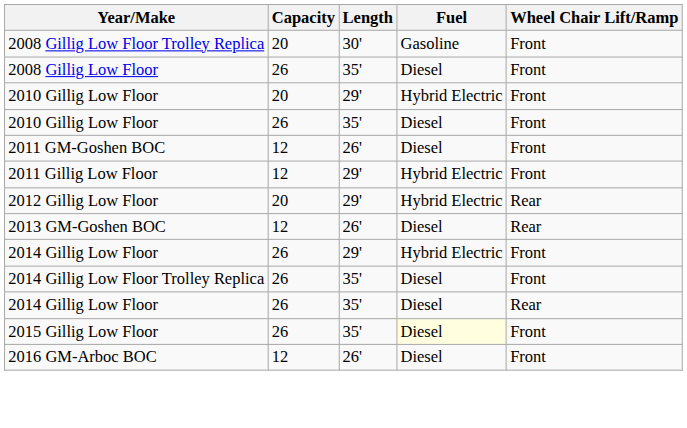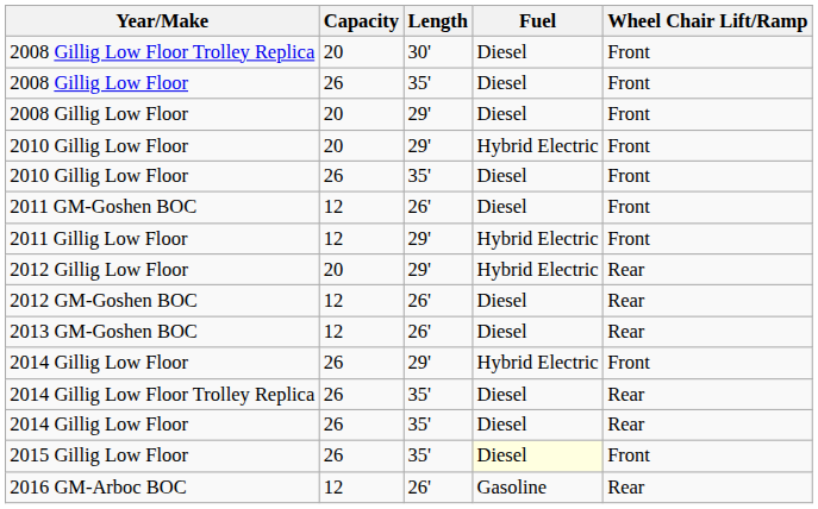2008 Gillig Low Floor Trolley Replica | Fuel: Gasoline -> Diesel
+ row: 2008 Gillig Low Floor | 20 | 29' | Diesel | Front
+ row: 2012 GM-Goshen BOC | 12 | 26' | Diesel | Rear
2014 Gillig Low Floor Trolley Replica | Wheel Chair Lift/Ramp: Front -> Rear
2016 GM-Arboc BOC | Fuel: Diesel -> Gasoline
2016 GM-Arboc BOC | Wheel Chair Lift/Ramp: Front -> Rear
